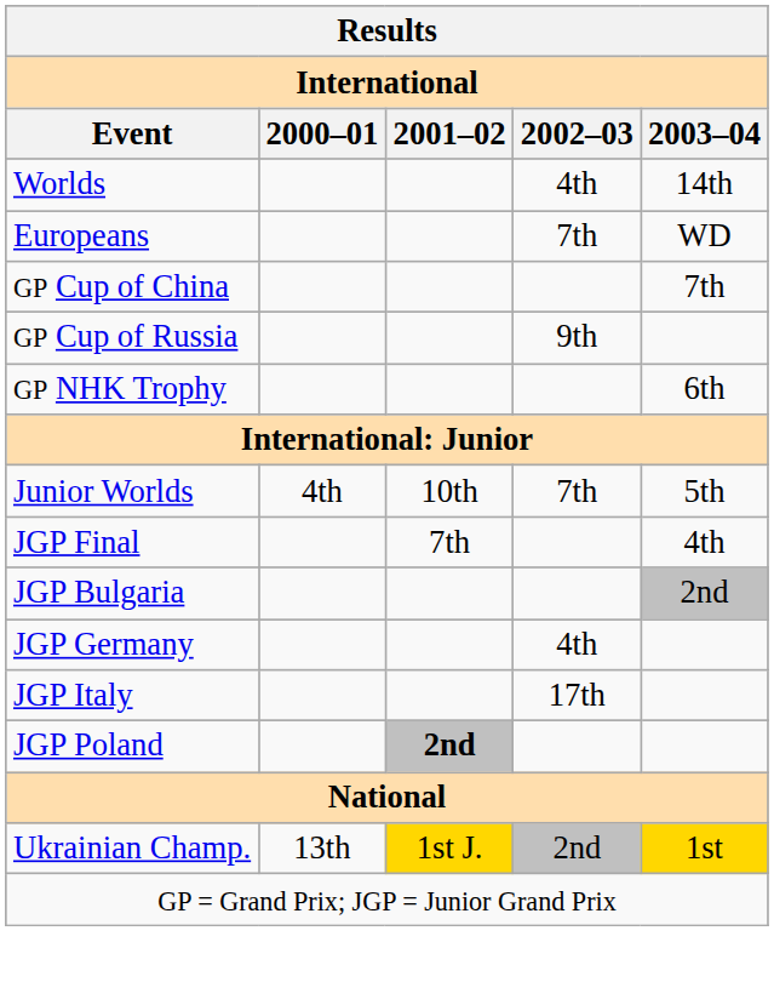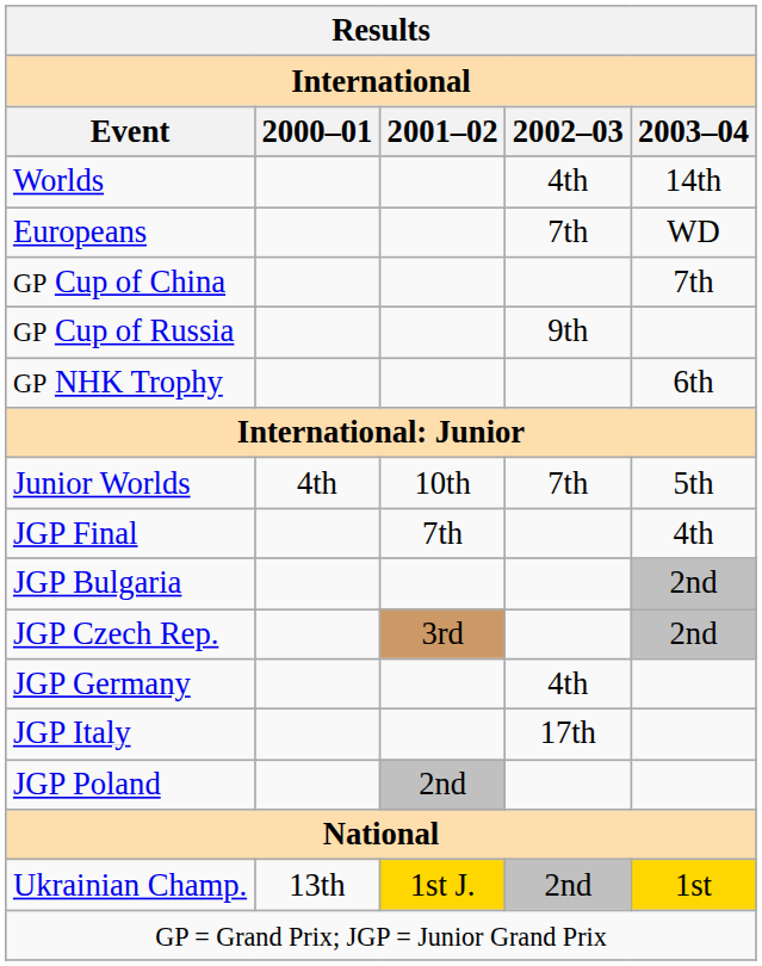+ row: JGP Czech Rep. | 3rd | 2nd
JGP Poland | 2001–02: bold -> normal
